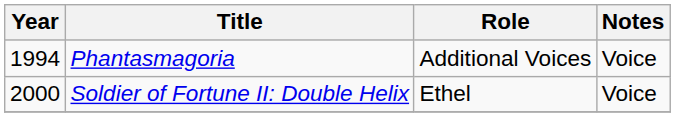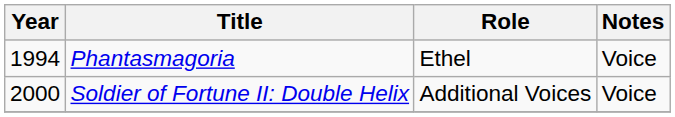Phantasmagoria | Role: Additional Voices -> Ethel
Soldier of Fortune II: Double Helix | Role: Ethel -> Additional Voices
